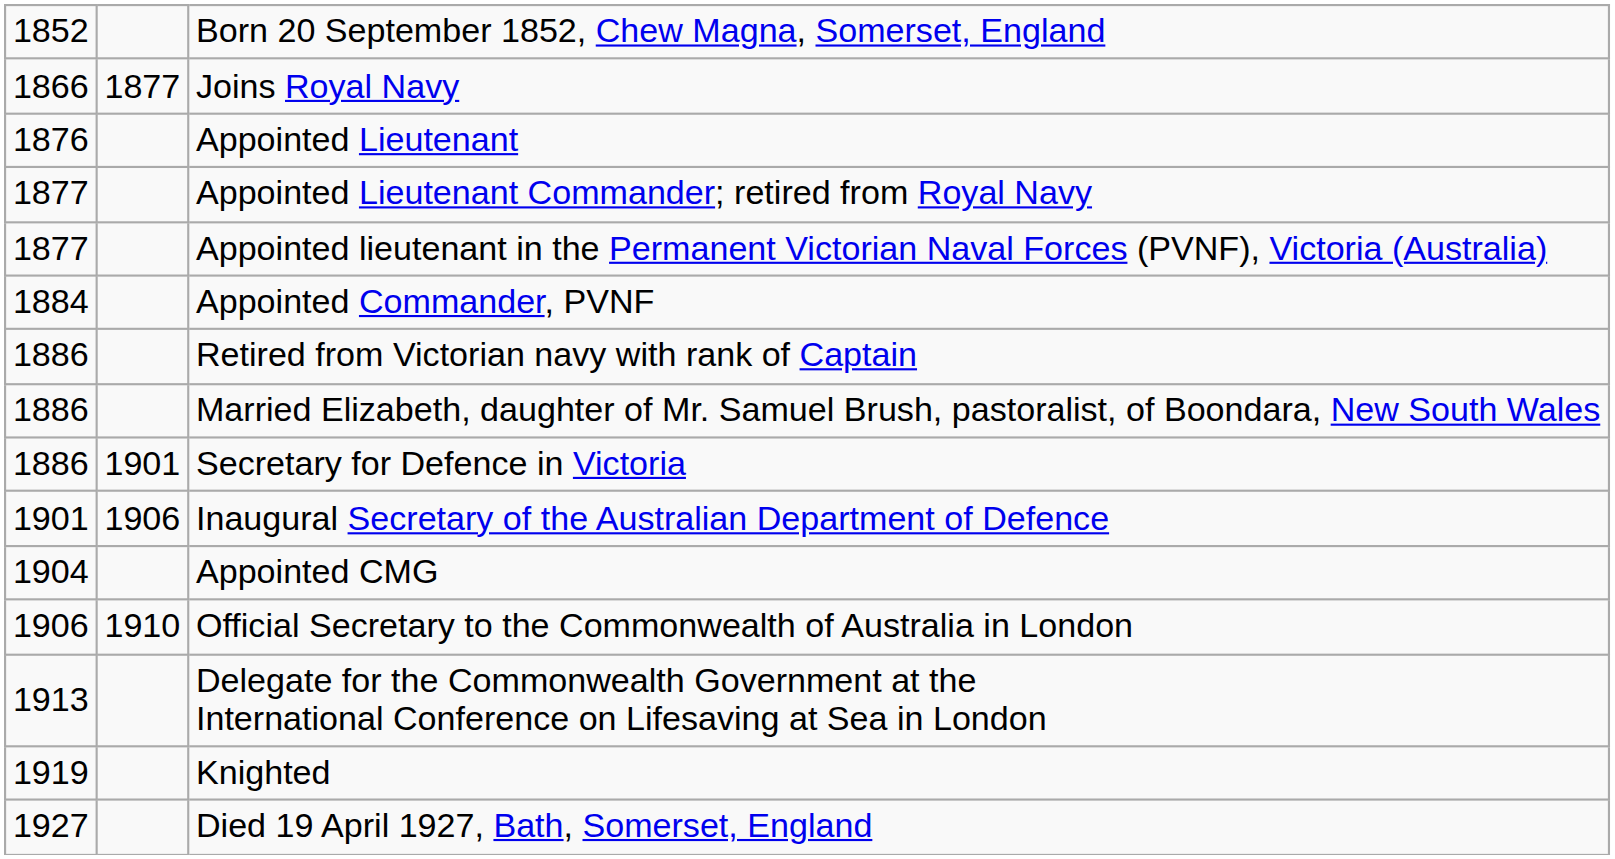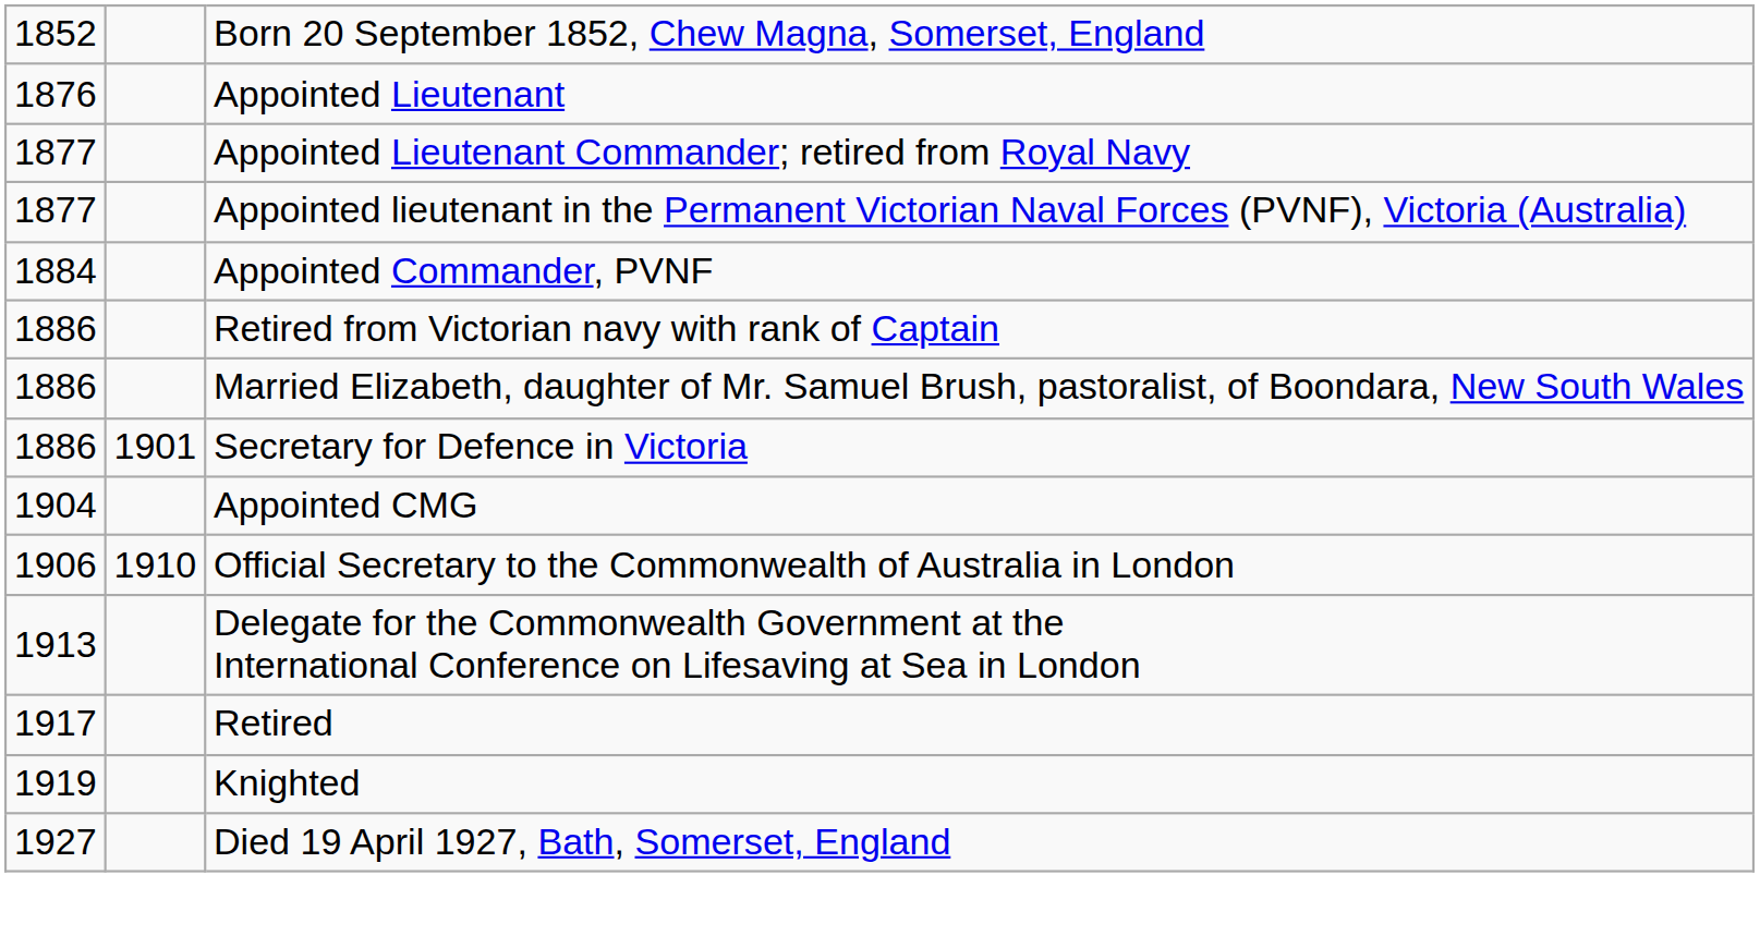- row: 1866 | 1877 | Joins Royal Navy
- row: 1901 | 1906 | Inaugural Secretary of the Australian Department of Defence
+ row: 1917 | Retired
